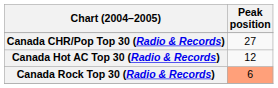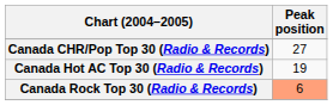Canada Hot AC Top 30 (Radio & Records) | Peak position: 12 -> 19
